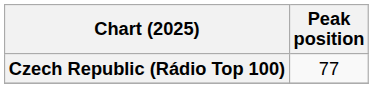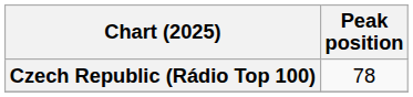Czech Republic (Rádio Top 100) | Peak position: 77 -> 78
